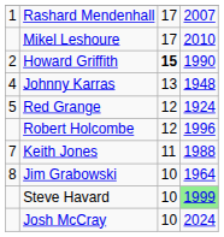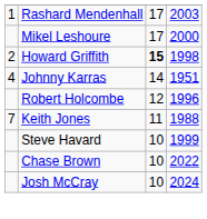Rashard Mendenhall | column 4: 2007 -> 2003
Mikel Leshoure | column 4: 2010 -> 2000
Howard Griffith | column 4: 1990 -> 1998
Johnny Karras | column 3: 13 -> 14
Johnny Karras | column 4: 1948 -> 1951
- row: 5 | Red Grange | 12 | 1924
- row: 8 | Jim Grabowski | 10 | 1964
Steve Havard | column 4: lightgreen background -> no background
+ row: Chase Brown | 10 | 2022
